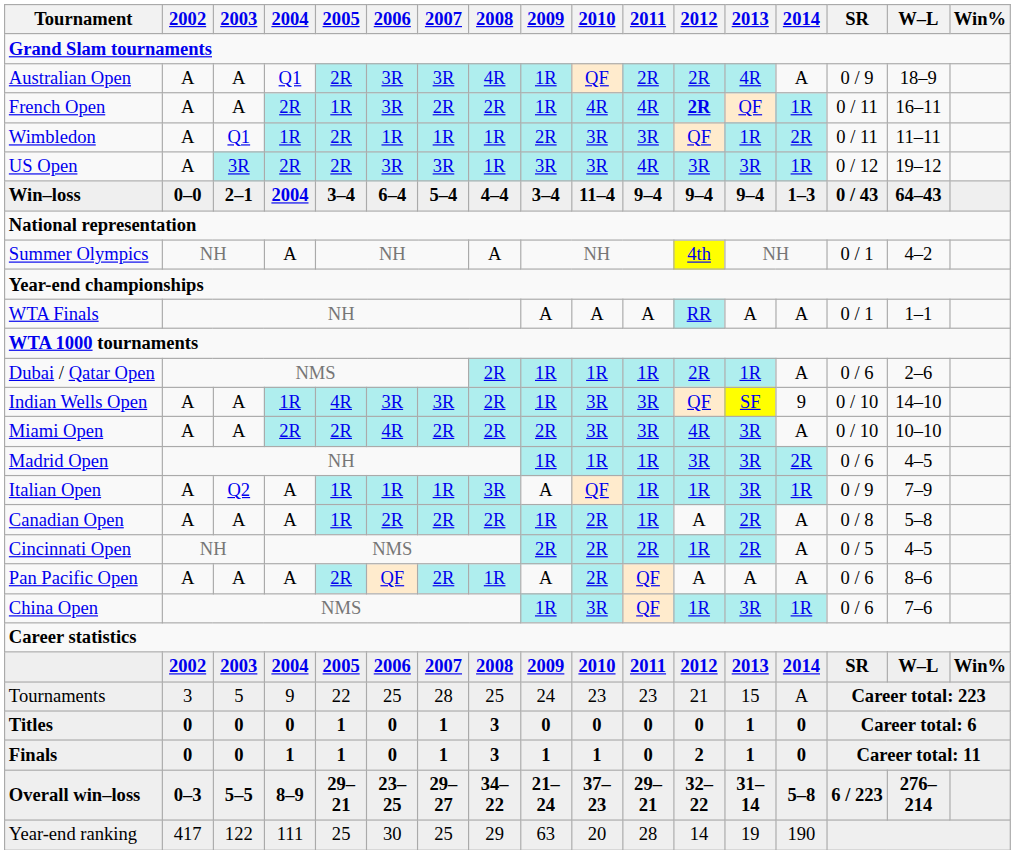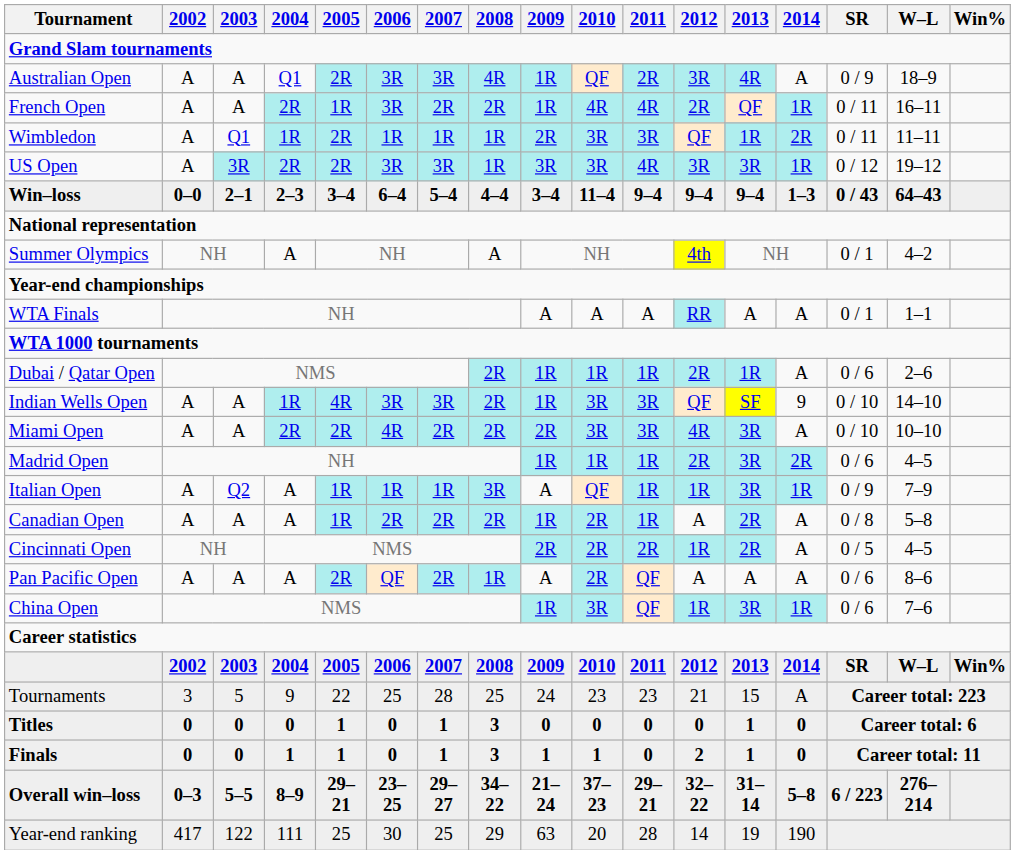Australian Open | 2012: 2R -> 3R
French Open | 2012: bold -> normal
Win–loss | 2004: 2004 -> 2–3
Madrid Open | 2012: 3R -> 2R
